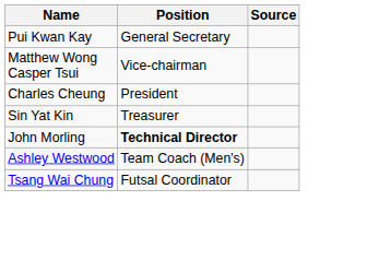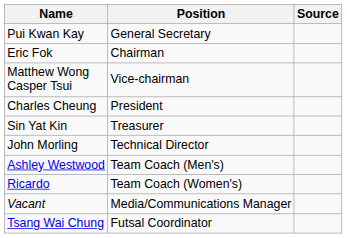+ row: Eric Fok | Chairman
John Morling | Position: bold -> normal
+ row: Ricardo | Team Coach (Women's)
+ row: Vacant | Media/Communications Manager
